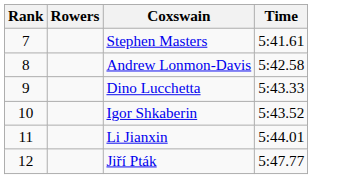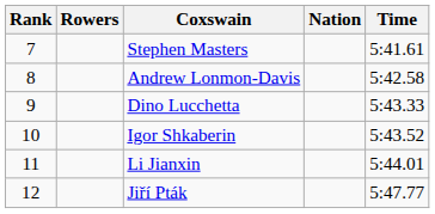+ column: Nation
